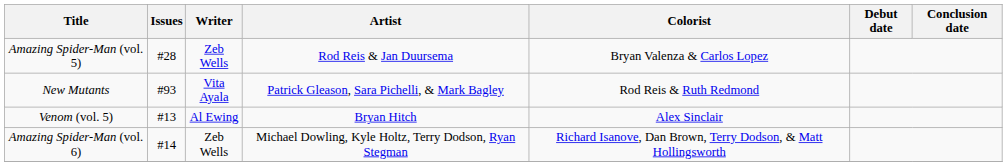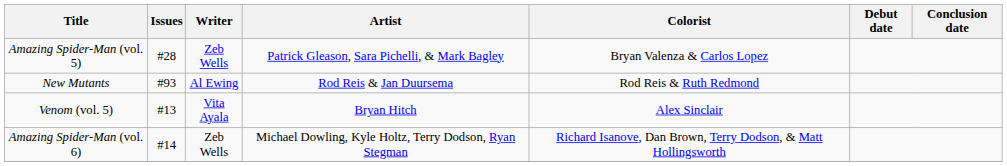Amazing Spider-Man (vol. 5) | Artist: Rod Reis & Jan Duursema -> Patrick Gleason, Sara Pichelli, & Mark Bagley
New Mutants | Writer: Vita Ayala -> Al Ewing
New Mutants | Artist: Patrick Gleason, Sara Pichelli, & Mark Bagley -> Rod Reis & Jan Duursema
Venom (vol. 5) | Writer: Al Ewing -> Vita Ayala
